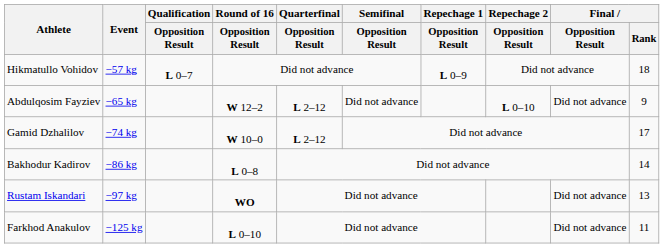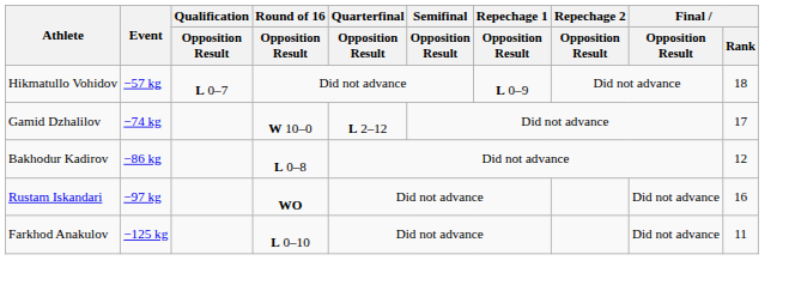- row: Abdulqosim Fayziev | −65 kg | W 12–2 | L 2–12 | Did not advance | L 0–10 | Did not advance | 9
Bakhodur Kadirov | Final / Rank: 14 -> 12
Rustam Iskandari | Final / Rank: 13 -> 16
